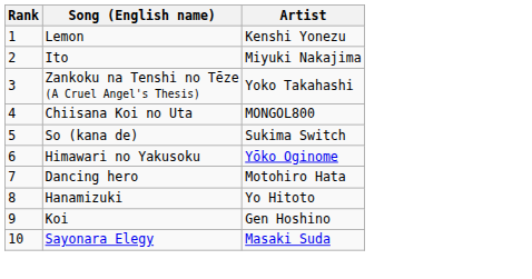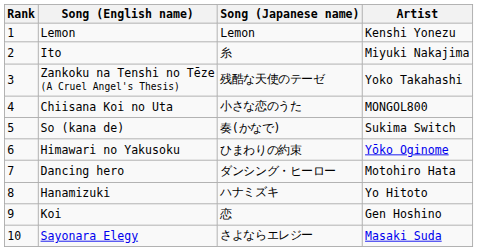+ column: Song (Japanese name) | Lemon | 糸 | 残酷な天使のテーゼ | 小さな恋のうた | 奏(かなで) | ひまわりの約束 | ダンシング・ヒーロー | ハナミズキ | 恋 | さよならエレジー
